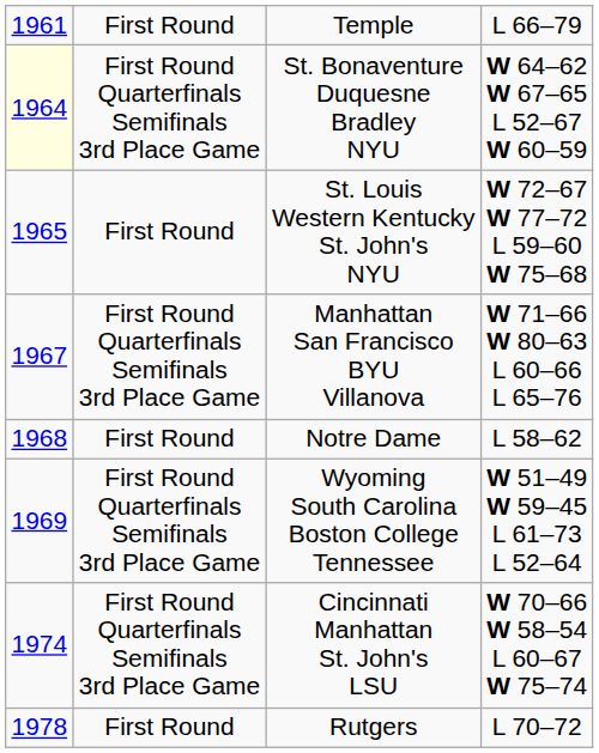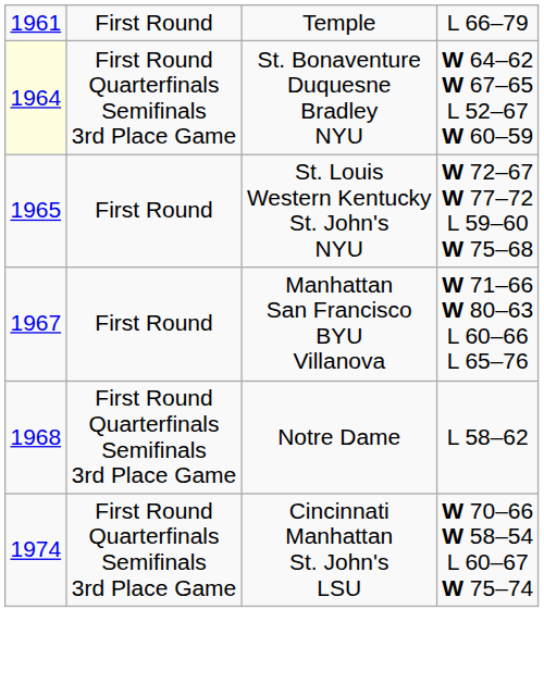Manhattan San Francisco BYU Villanova | column 2: First Round Quarterfinals Semifinals 3rd Place Game -> First Round
Notre Dame | column 2: First Round -> First Round Quarterfinals Semifinals 3rd Place Game
- row: 1969 | First Round Quarterfinals Semifinals 3rd Place Game | Wyoming South Carolina Boston College Tennessee | W 51–49 W 59–45 L 61–73 L 52–64
- row: 1978 | First Round | Rutgers | L 70–72
